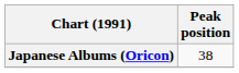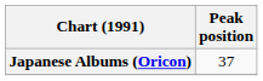Japanese Albums (Oricon) | Peak position: 38 -> 37
